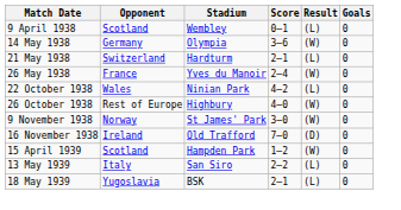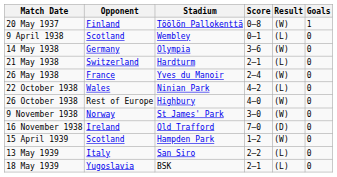+ row: 20 May 1937 | Finland | Töölön Pallokenttä | 0–8 | (W) | 1
